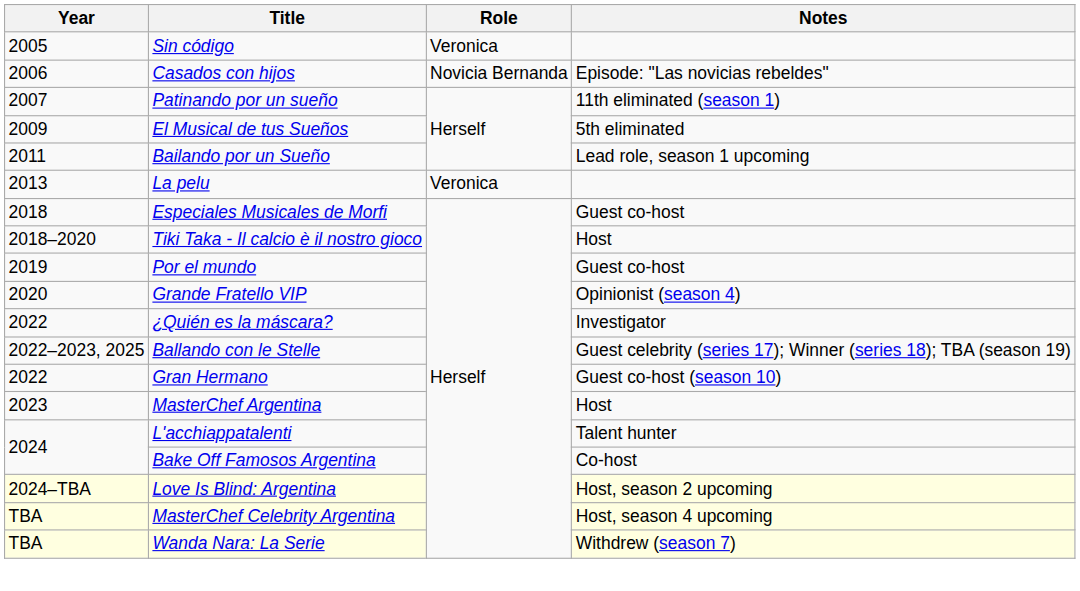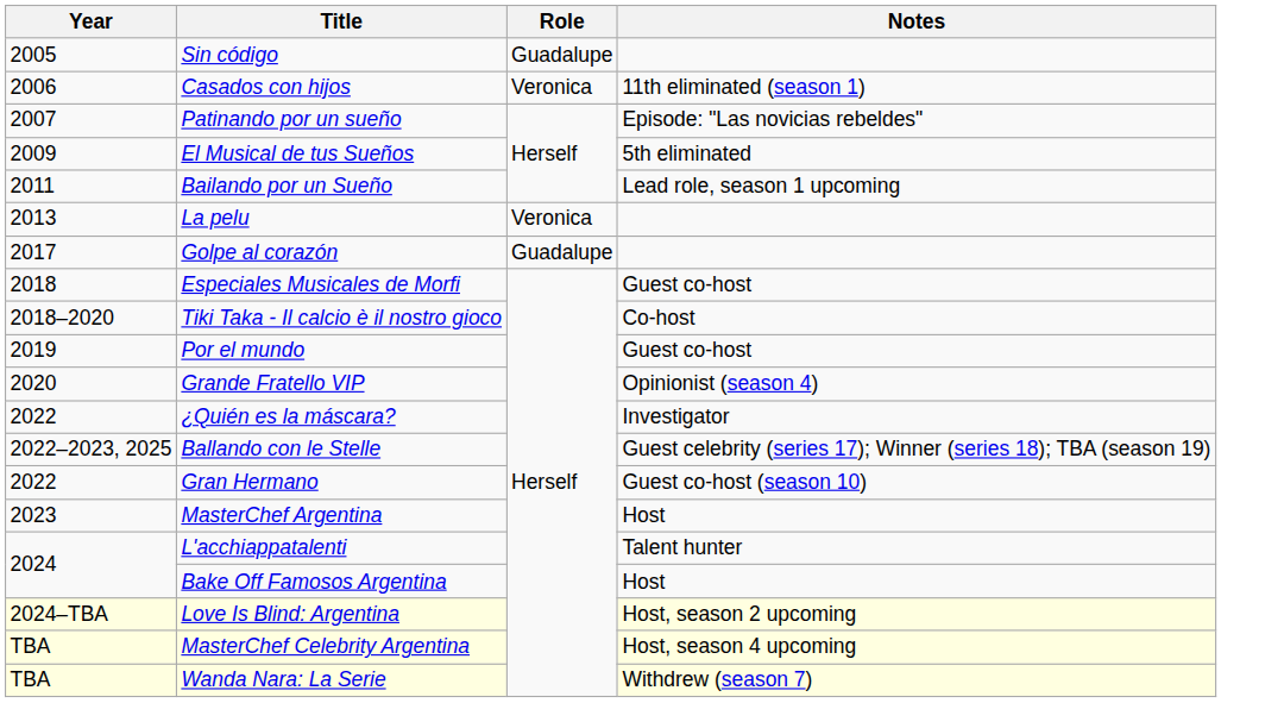Sin código | Role: Veronica -> Guadalupe
Casados con hijos | Role: Novicia Bernanda -> Veronica
Casados con hijos | Notes: Episode: "Las novicias rebeldes" -> 11th eliminated (season 1)
Patinando por un sueño | Notes: 11th eliminated (season 1) -> Episode: "Las novicias rebeldes"
+ row: 2017 | Golpe al corazón | Guadalupe
Tiki Taka - Il calcio è il nostro gioco | Notes: Host -> Co-host
Bake Off Famosos Argentina | Notes: Co-host -> Host
